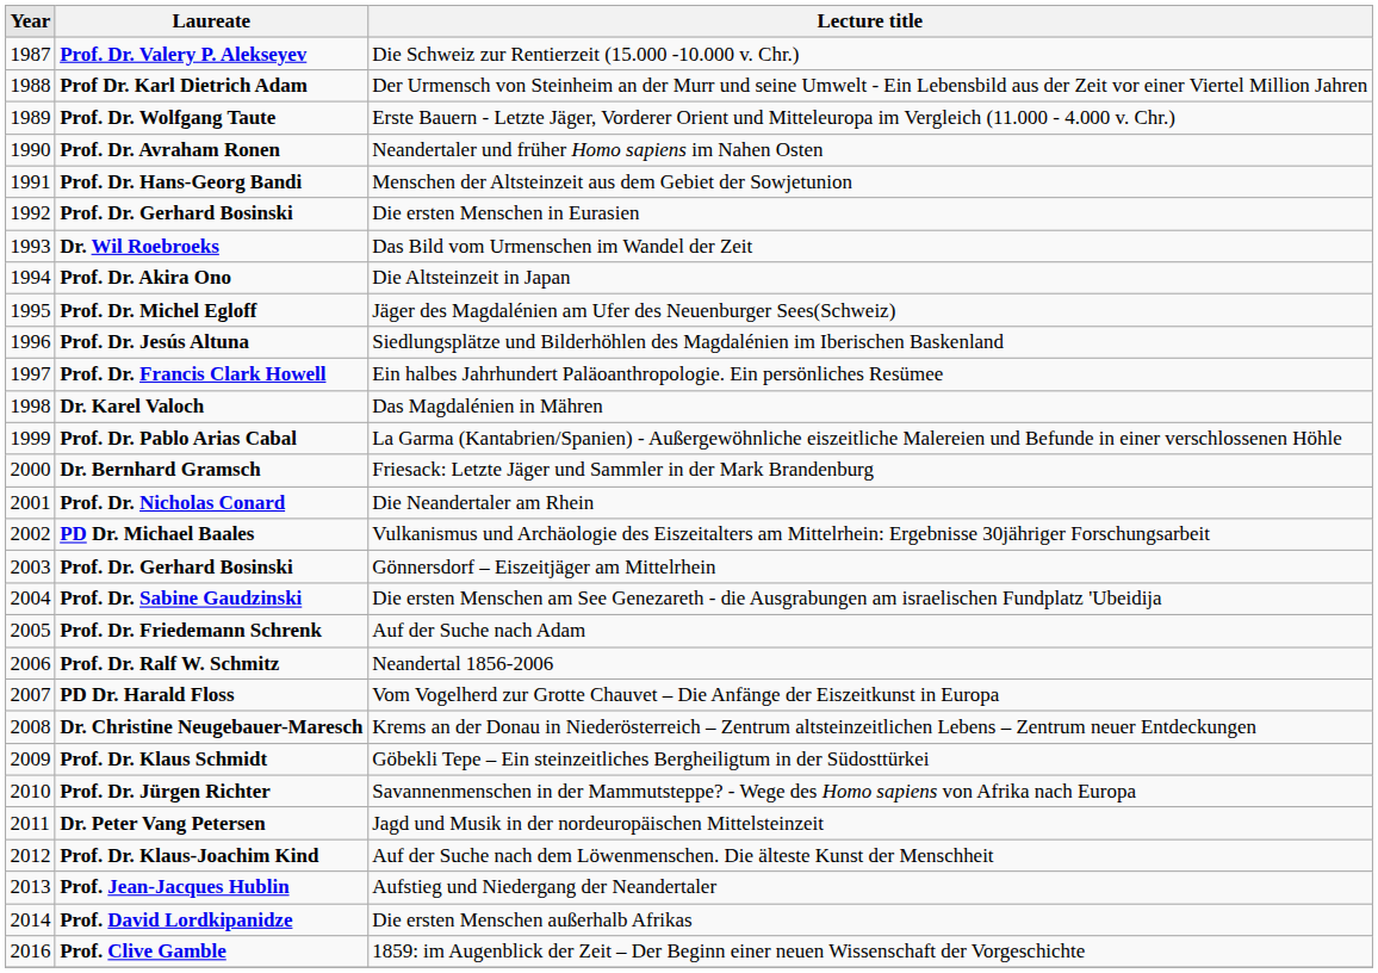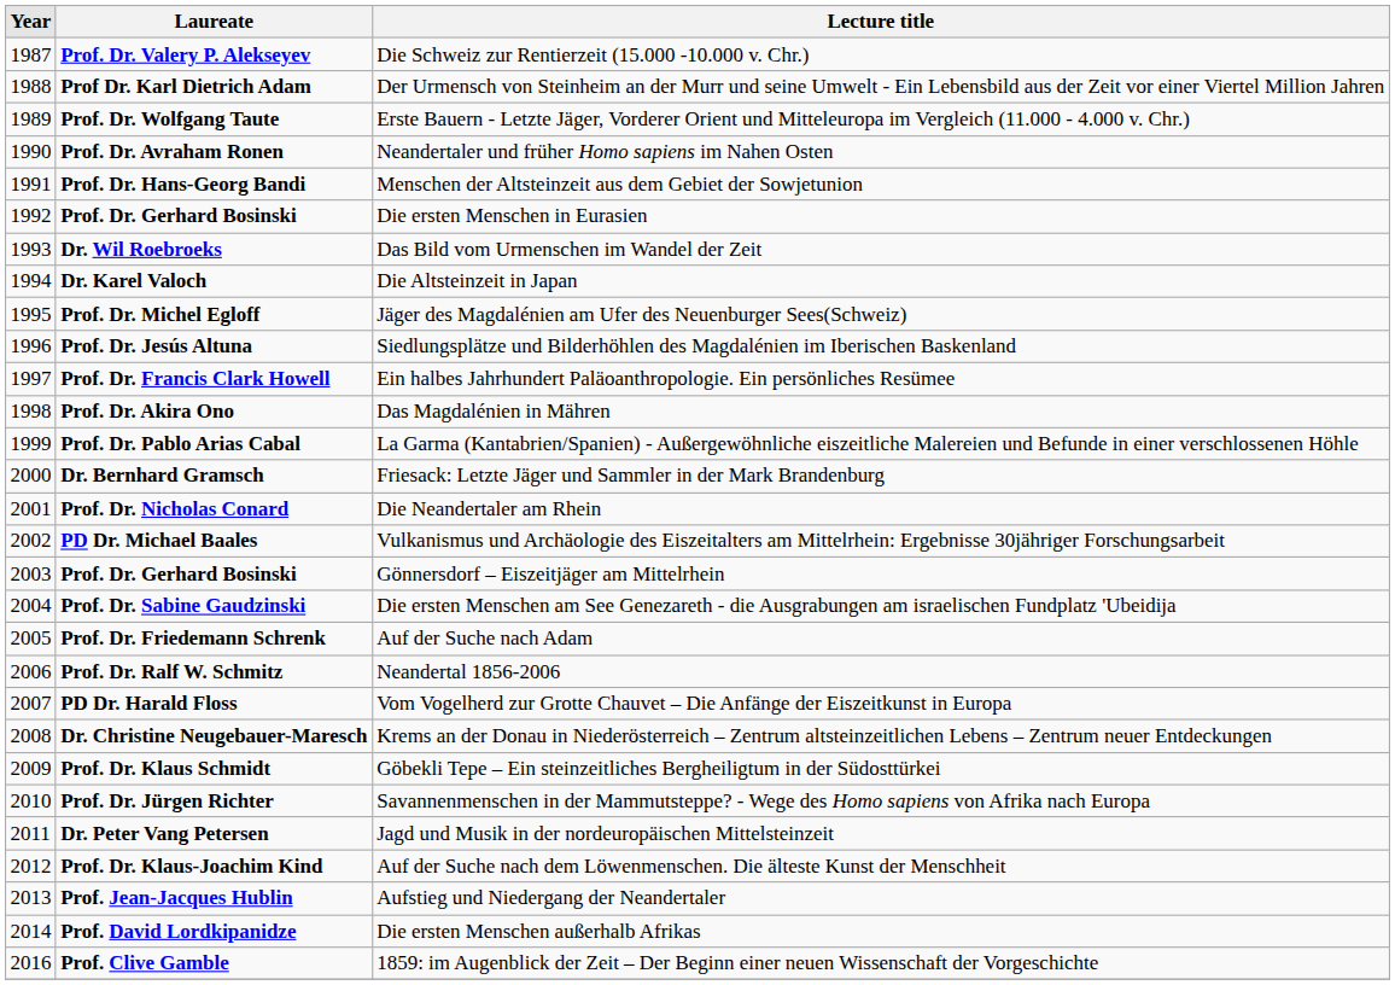Die Altsteinzeit in Japan | Laureate: Prof. Dr. Akira Ono -> Dr. Karel Valoch
Das Magdalénien in Mähren | Laureate: Dr. Karel Valoch -> Prof. Dr. Akira Ono
